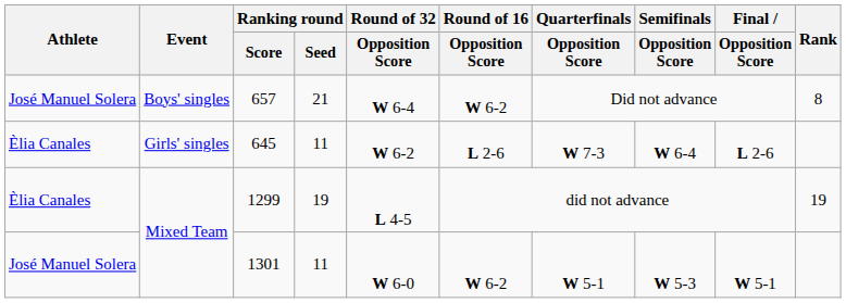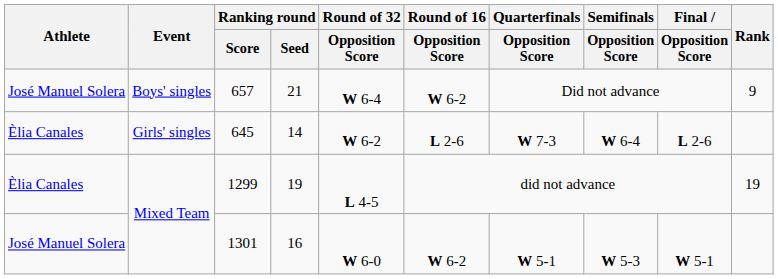657 | Rank: 8 -> 9
645 | Ranking round / Seed: 11 -> 14
1301 | Ranking round / Seed: 11 -> 16
